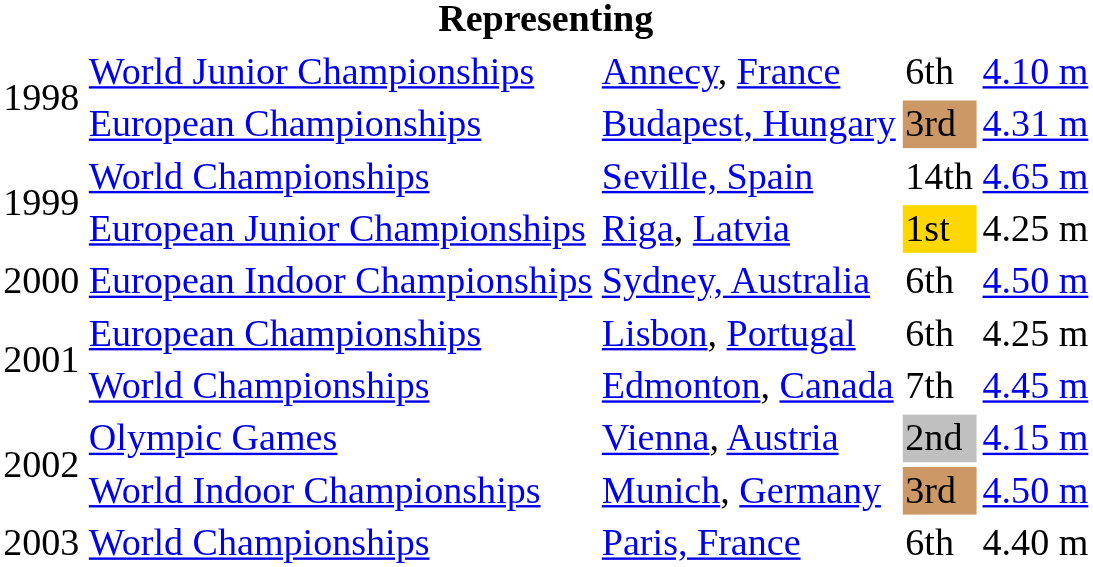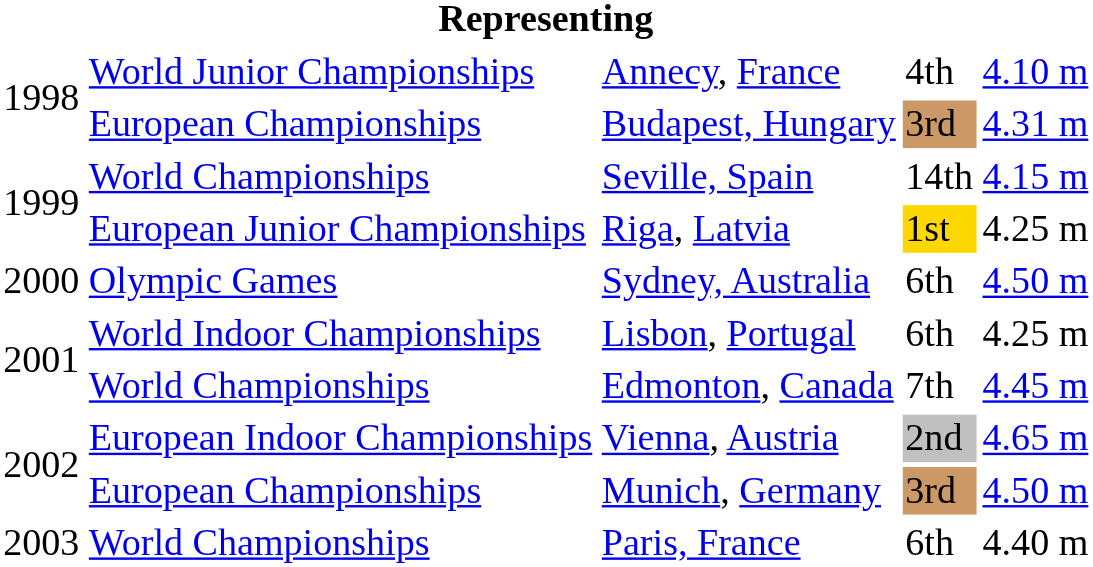Annecy, France | column 4: 6th -> 4th
Seville, Spain | column 5: 4.65 m -> 4.15 m
Sydney, Australia | column 2: European Indoor Championships -> Olympic Games
Lisbon, Portugal | column 2: European Championships -> World Indoor Championships
Vienna, Austria | column 2: Olympic Games -> European Indoor Championships
Vienna, Austria | column 5: 4.15 m -> 4.65 m
Munich, Germany | column 2: World Indoor Championships -> European Championships
